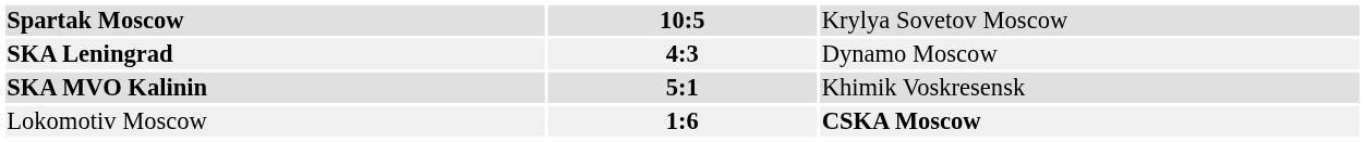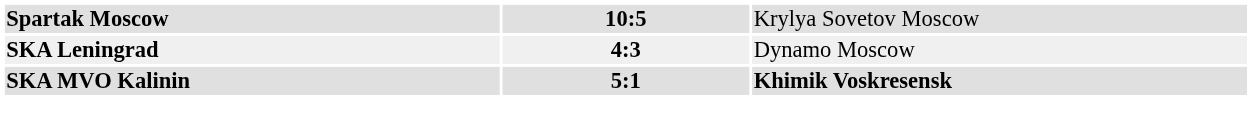SKA MVO Kalinin | column 3: normal -> bold
- row: Lokomotiv Moscow | 1:6 | CSKA Moscow
